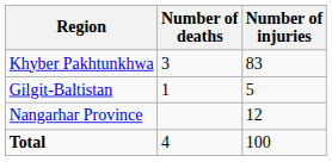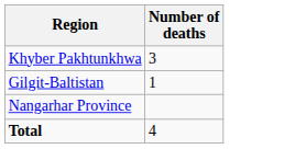- column: Number of injuries | 83 | 5 | 12 | 100
